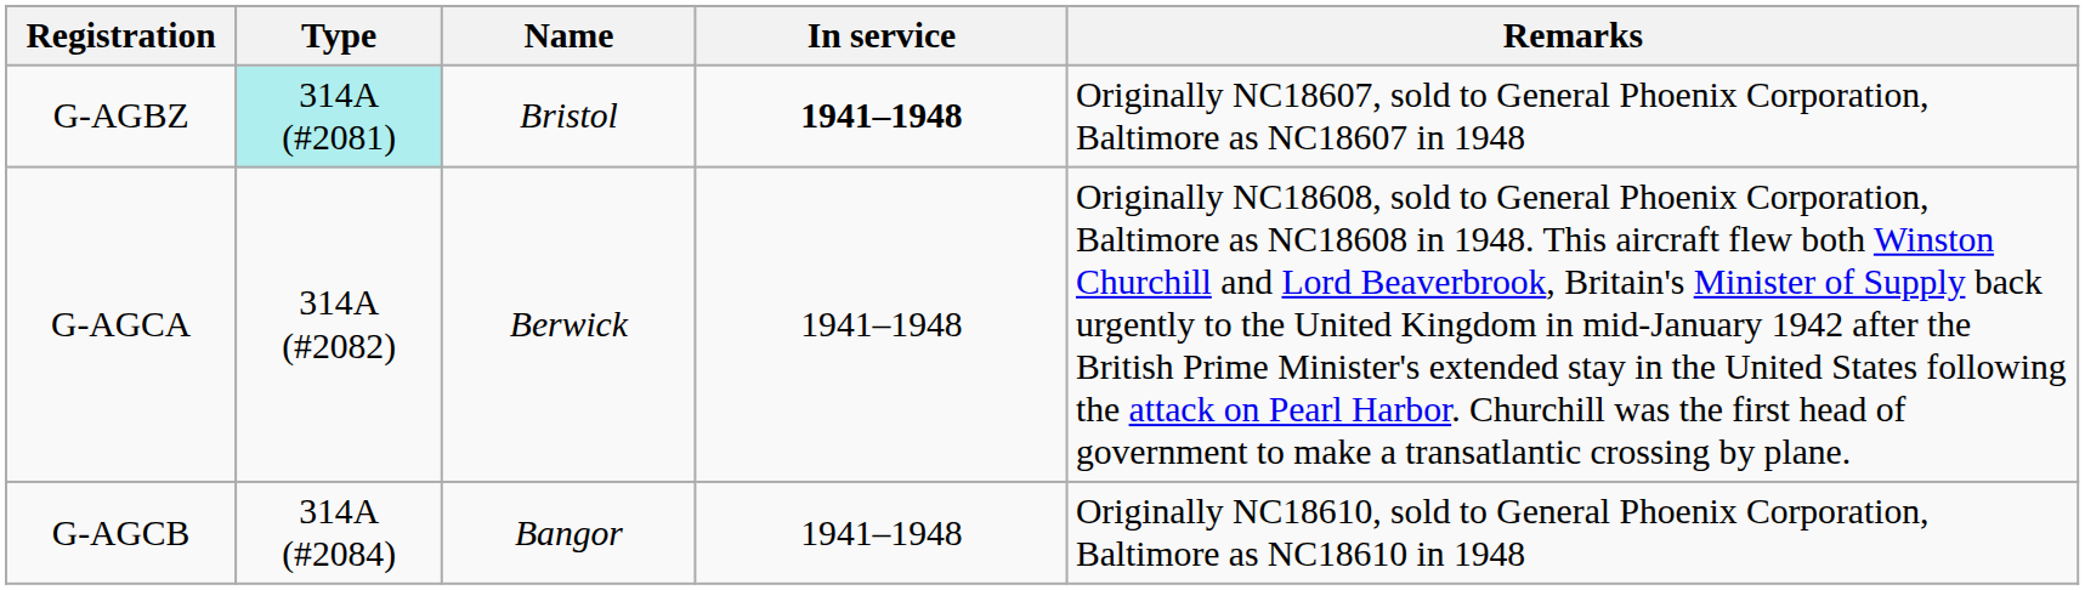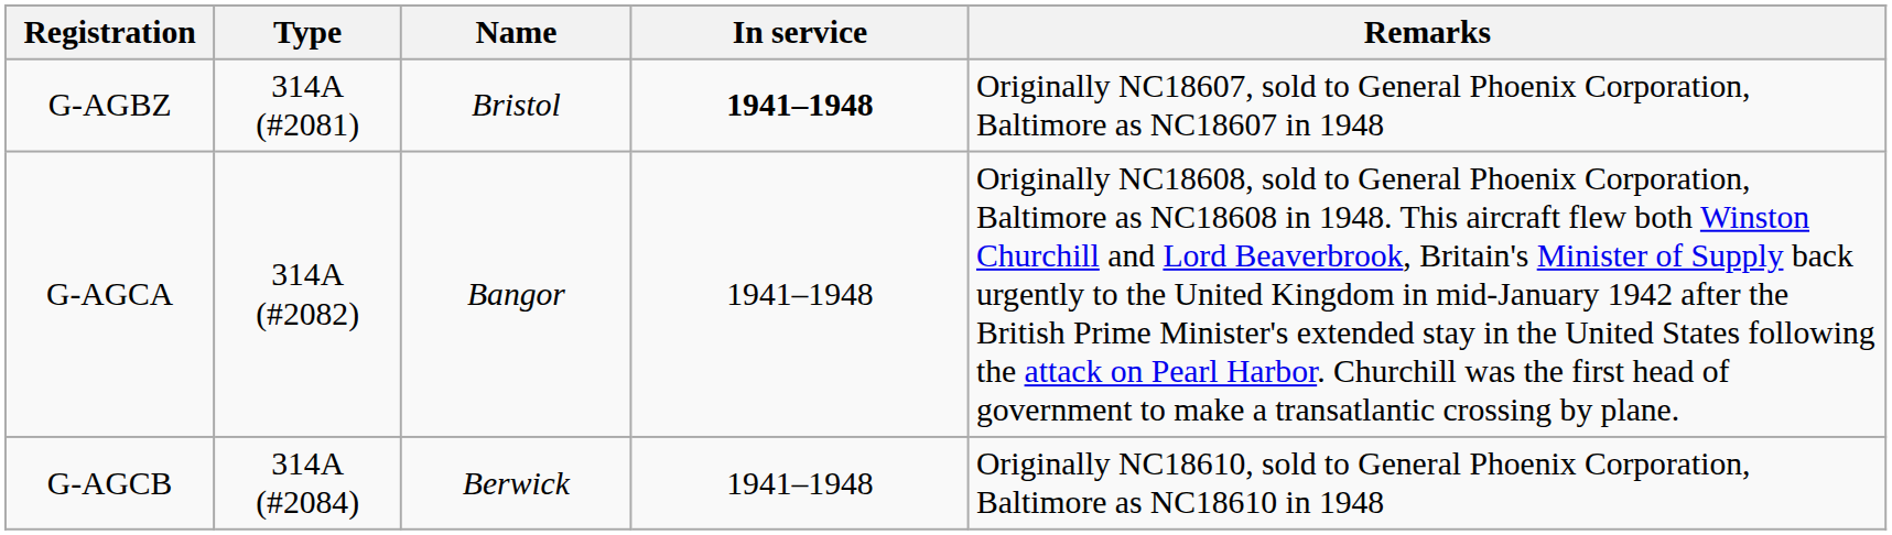G-AGBZ | Type: paleturquoise background -> no background
G-AGCA | Name: Berwick -> Bangor
G-AGCB | Name: Bangor -> Berwick
